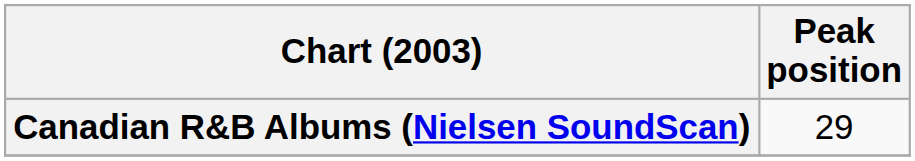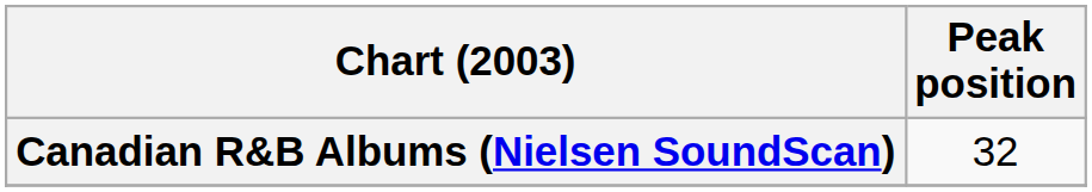Canadian R&B Albums (Nielsen SoundScan) | Peak position: 29 -> 32
